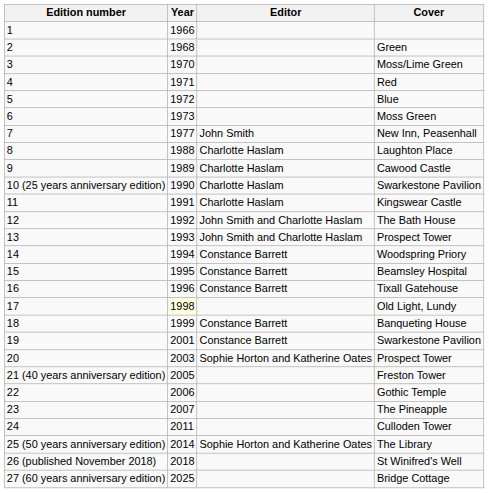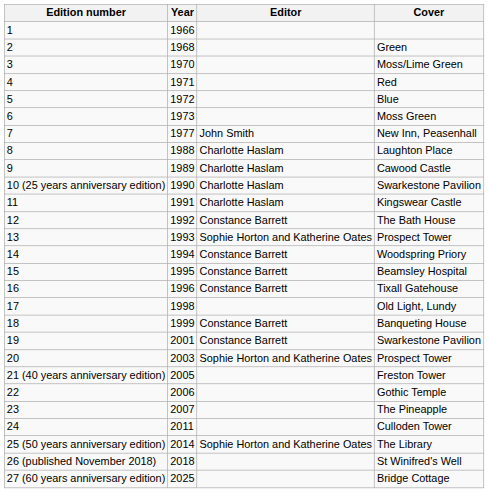The Bath House | Editor: John Smith and Charlotte Haslam -> Constance Barrett
13 / Prospect Tower | Editor: John Smith and Charlotte Haslam -> Sophie Horton and Katherine Oates
Old Light, Lundy | Year: lightyellow background -> no background
